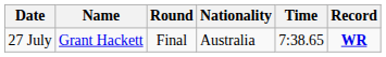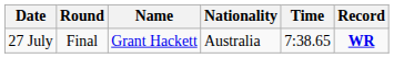columns swapped: Round <-> Name
